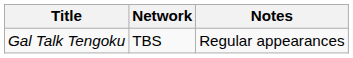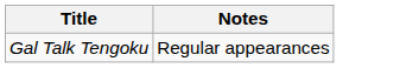- column: Network | TBS
